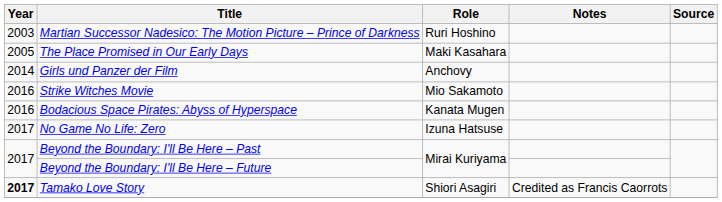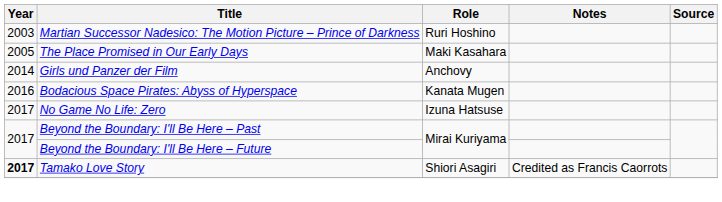- row: 2016 | Strike Witches Movie | Mio Sakamoto
